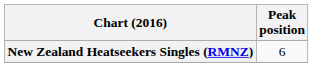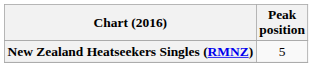New Zealand Heatseekers Singles (RMNZ) | Peak position: 6 -> 5
